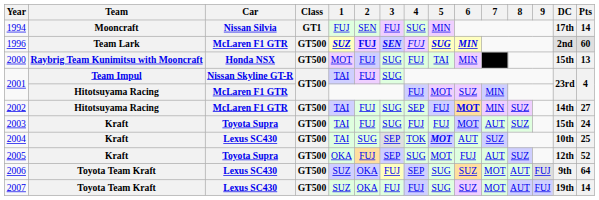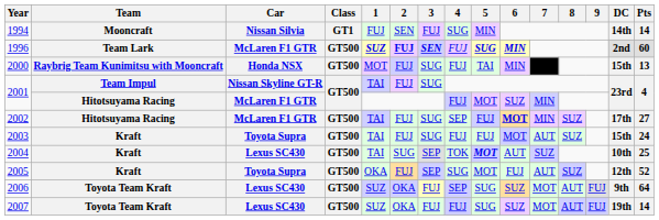1994 | DC: 17th -> 14th
2002 | DC: 14th -> 17th
